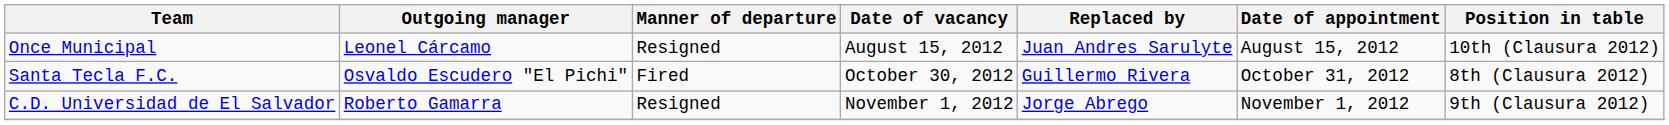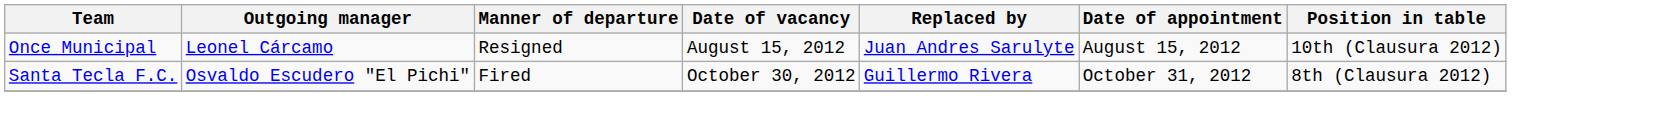- row: C.D. Universidad de El Salvador | Roberto Gamarra | Resigned | November 1, 2012 | Jorge Abrego | November 1, 2012 | 9th (Clausura 2012)
